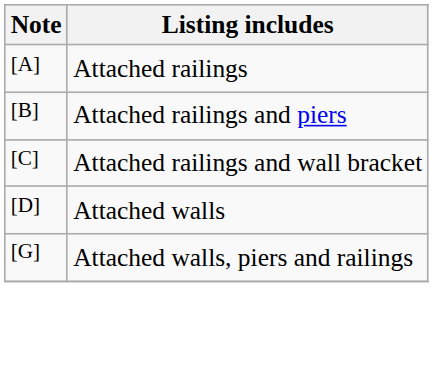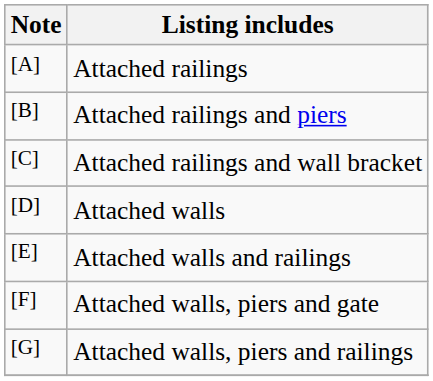+ row: [E] | Attached walls and railings
+ row: [F] | Attached walls, piers and gate
